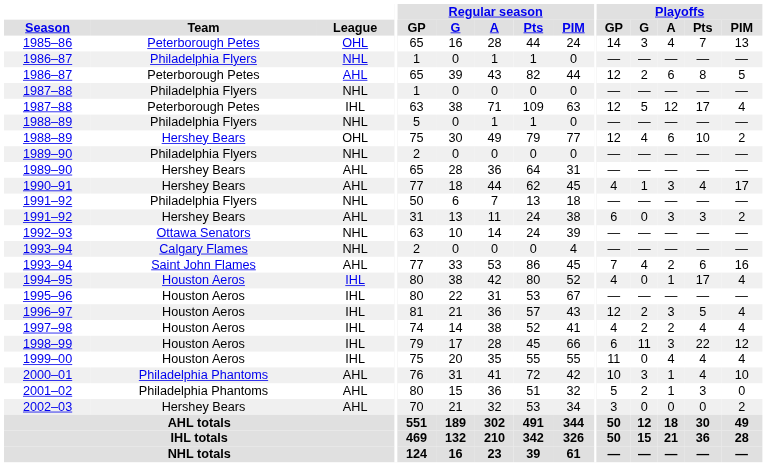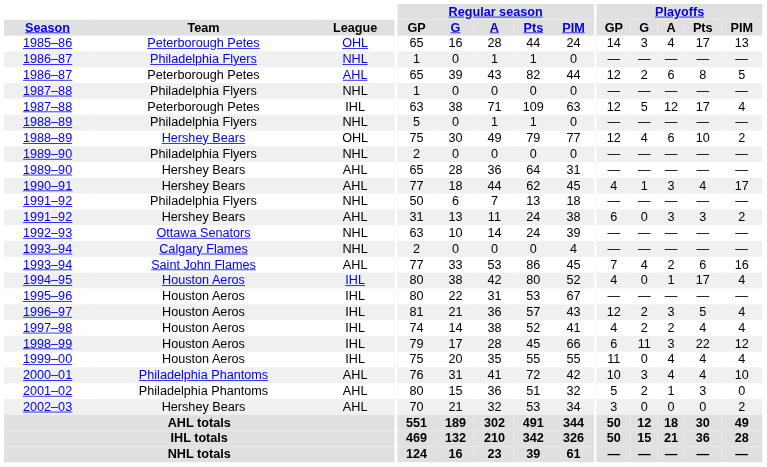1985–86 | Playoffs / Pts: 7 -> 17
2000–01 | Playoffs / A: 1 -> 4
